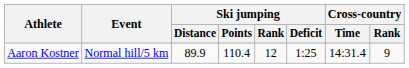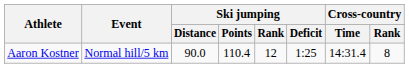Aaron Kostner | Ski jumping / Distance: 89.9 -> 90.0
Aaron Kostner | Cross-country / Rank: 9 -> 8
